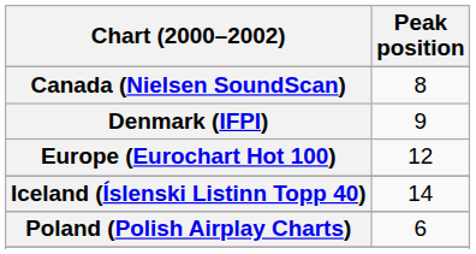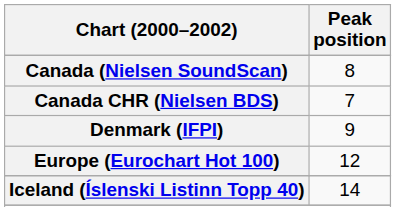+ row: Canada CHR (Nielsen BDS) | 7
- row: Poland (Polish Airplay Charts) | 6
